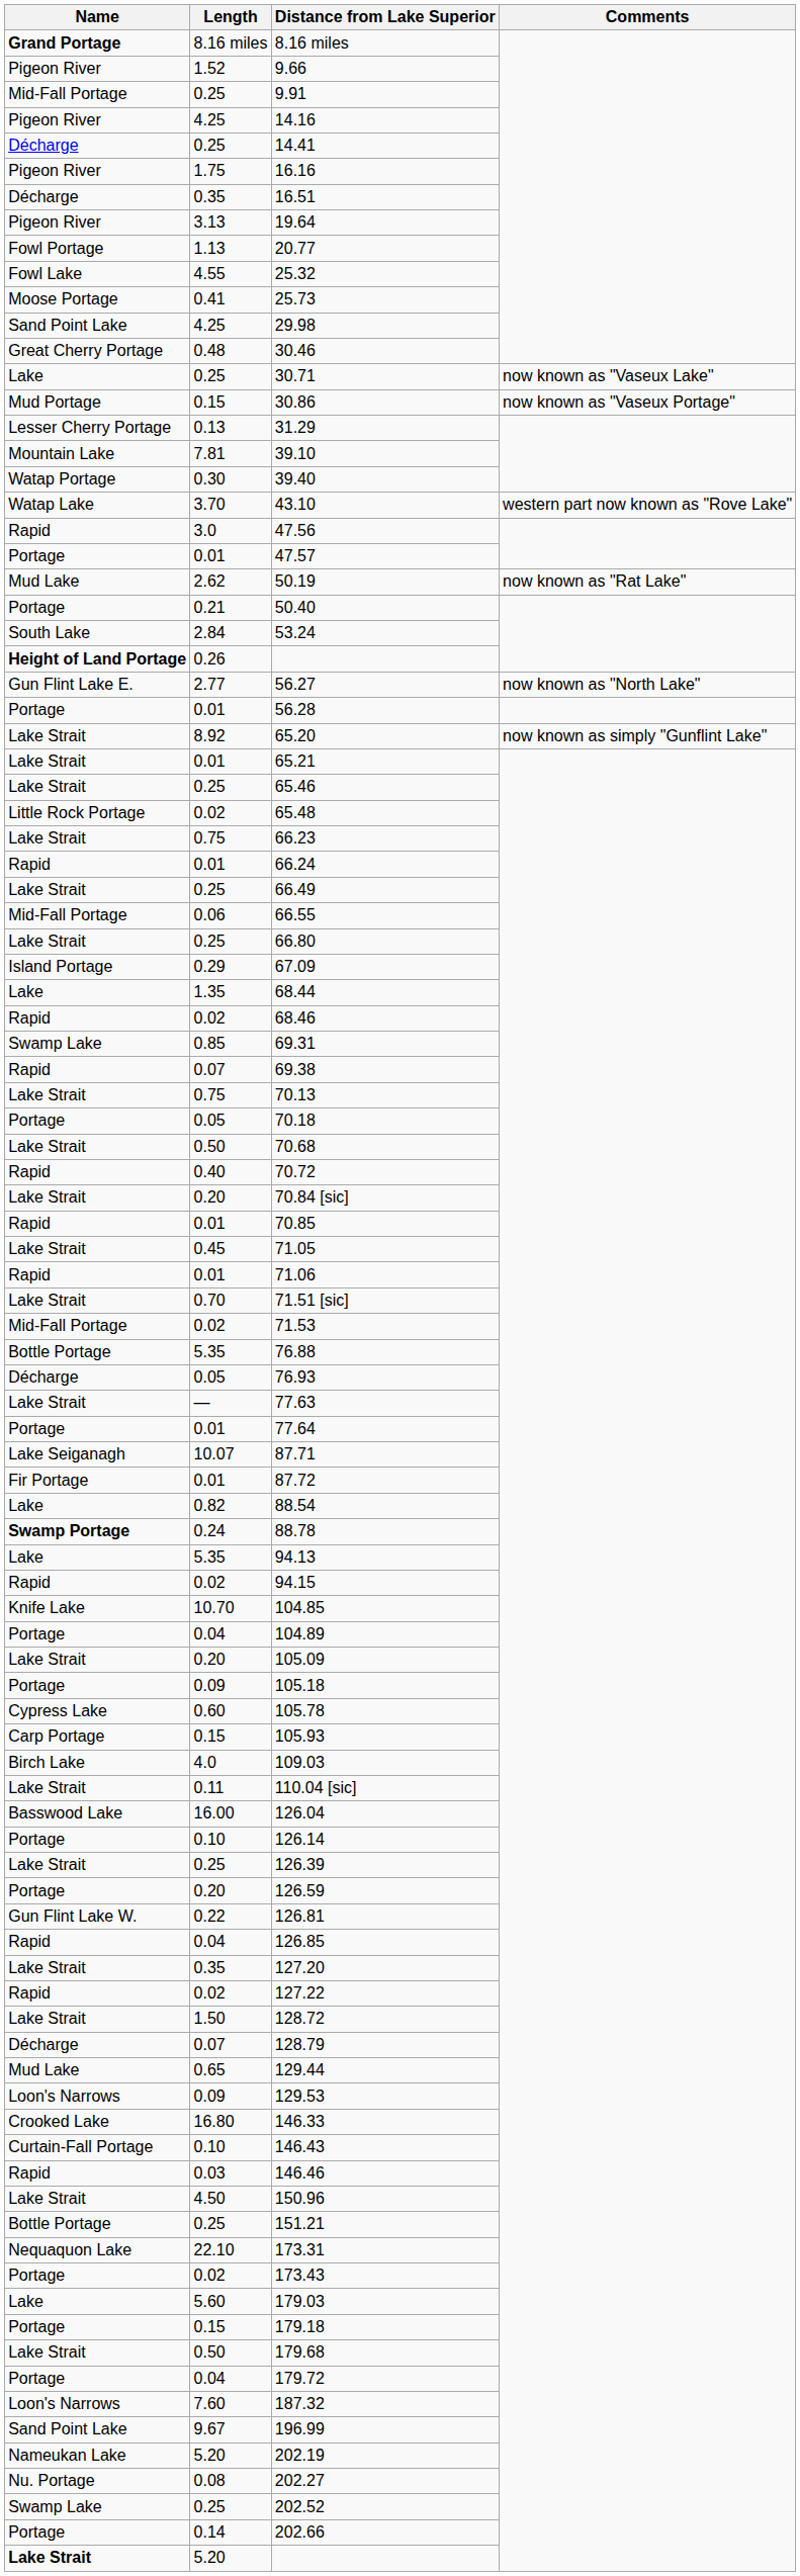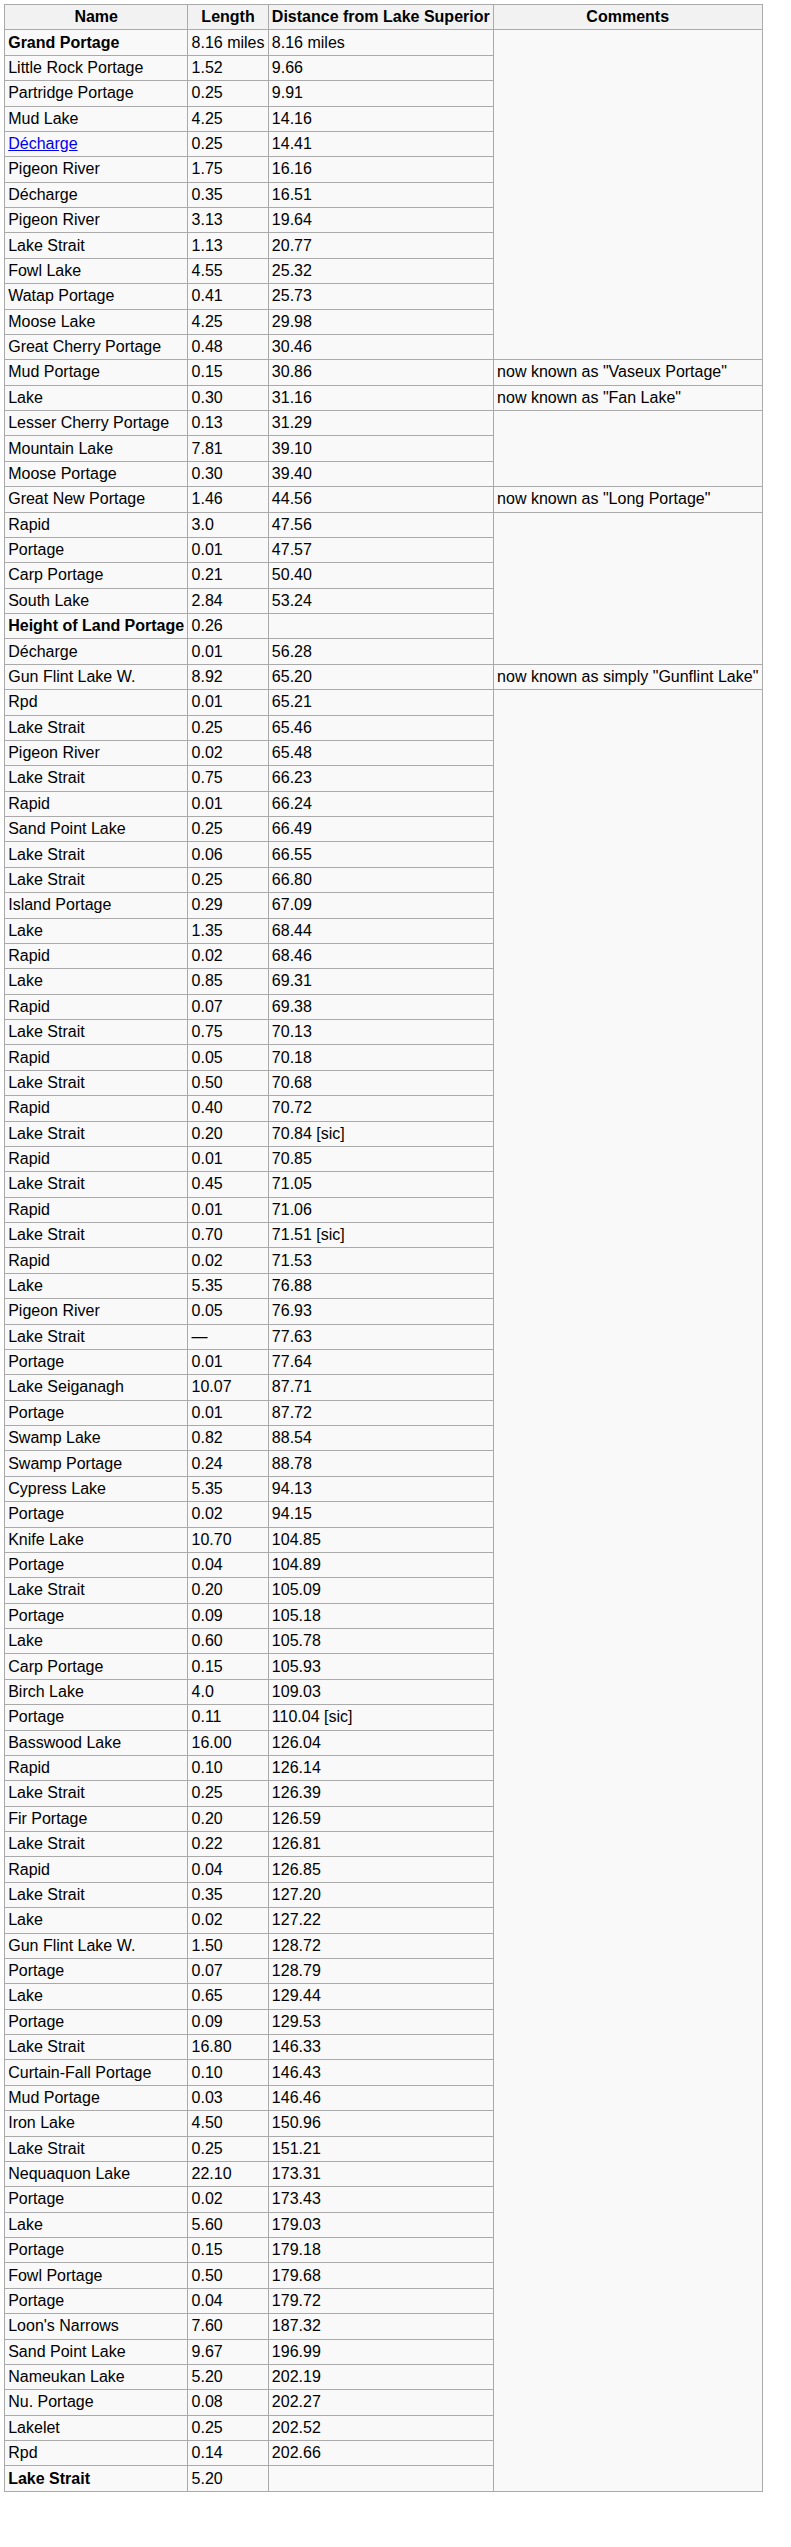9.66 | Name: Pigeon River -> Little Rock Portage
9.91 | Name: Mid-Fall Portage -> Partridge Portage
14.16 | Name: Pigeon River -> Mud Lake
20.77 | Name: Fowl Portage -> Lake Strait
25.73 | Name: Moose Portage -> Watap Portage
29.98 | Name: Sand Point Lake -> Moose Lake
- row: Lake | 0.25 | 30.71 | now known as "Vaseux Lake"
+ row: Lake | 0.30 | 31.16 | now known as "Fan Lake"
39.40 | Name: Watap Portage -> Moose Portage
- row: Watap Lake | 3.70 | 43.10 | western part now known as "Rove Lake"
+ row: Great New Portage | 1.46 | 44.56 | now known as "Long Portage"
- row: Mud Lake | 2.62 | 50.19 | now known as "Rat Lake"
50.40 | Name: Portage -> Carp Portage
- row: Gun Flint Lake E. | 2.77 | 56.27 | now known as "North Lake"
56.28 | Name: Portage -> Décharge
65.20 | Name: Lake Strait -> Gun Flint Lake W.
65.21 | Name: Lake Strait -> Rpd
65.48 | Name: Little Rock Portage -> Pigeon River
66.49 | Name: Lake Strait -> Sand Point Lake
66.55 | Name: Mid-Fall Portage -> Lake Strait
69.31 | Name: Swamp Lake -> Lake
70.18 | Name: Portage -> Rapid
71.53 | Name: Mid-Fall Portage -> Rapid
76.88 | Name: Bottle Portage -> Lake
76.93 | Name: Décharge -> Pigeon River
87.72 | Name: Fir Portage -> Portage
88.54 | Name: Lake -> Swamp Lake
88.78 | Name: bold -> normal
94.13 | Name: Lake -> Cypress Lake
94.15 | Name: Rapid -> Portage
105.78 | Name: Cypress Lake -> Lake
110.04 [sic] | Name: Lake Strait -> Portage
126.14 | Name: Portage -> Rapid
126.59 | Name: Portage -> Fir Portage
126.81 | Name: Gun Flint Lake W. -> Lake Strait
127.22 | Name: Rapid -> Lake
128.72 | Name: Lake Strait -> Gun Flint Lake W.
128.79 | Name: Décharge -> Portage
129.44 | Name: Mud Lake -> Lake
129.53 | Name: Loon's Narrows -> Portage
146.33 | Name: Crooked Lake -> Lake Strait
146.46 | Name: Rapid -> Mud Portage
150.96 | Name: Lake Strait -> Iron Lake
151.21 | Name: Bottle Portage -> Lake Strait
179.68 | Name: Lake Strait -> Fowl Portage
202.52 | Name: Swamp Lake -> Lakelet
202.66 | Name: Portage -> Rpd
